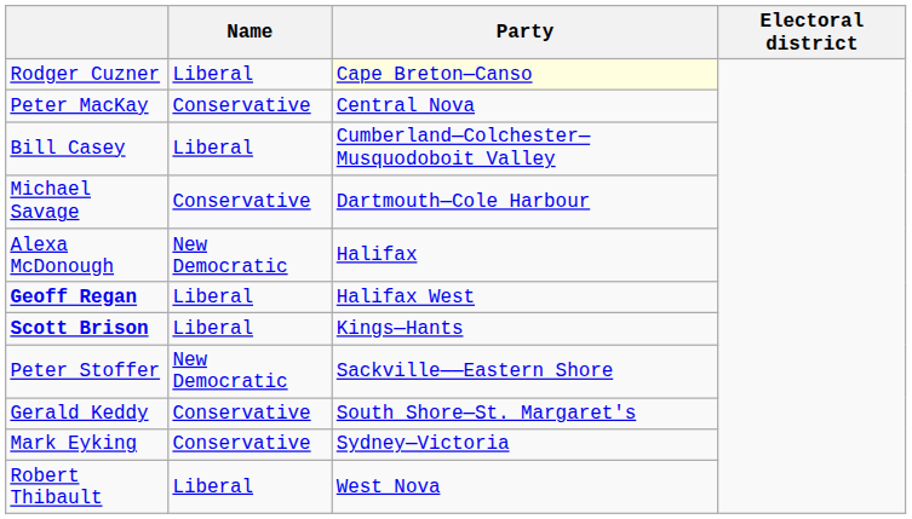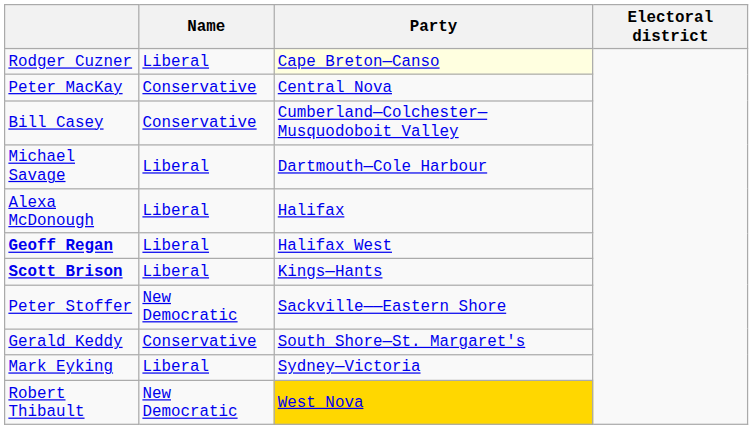Bill Casey | Name: Liberal -> Conservative
Michael Savage | Name: Conservative -> Liberal
Alexa McDonough | Name: New Democratic -> Liberal
Mark Eyking | Name: Conservative -> Liberal
Robert Thibault | Name: Liberal -> New Democratic
Robert Thibault | Party: no background -> gold background
